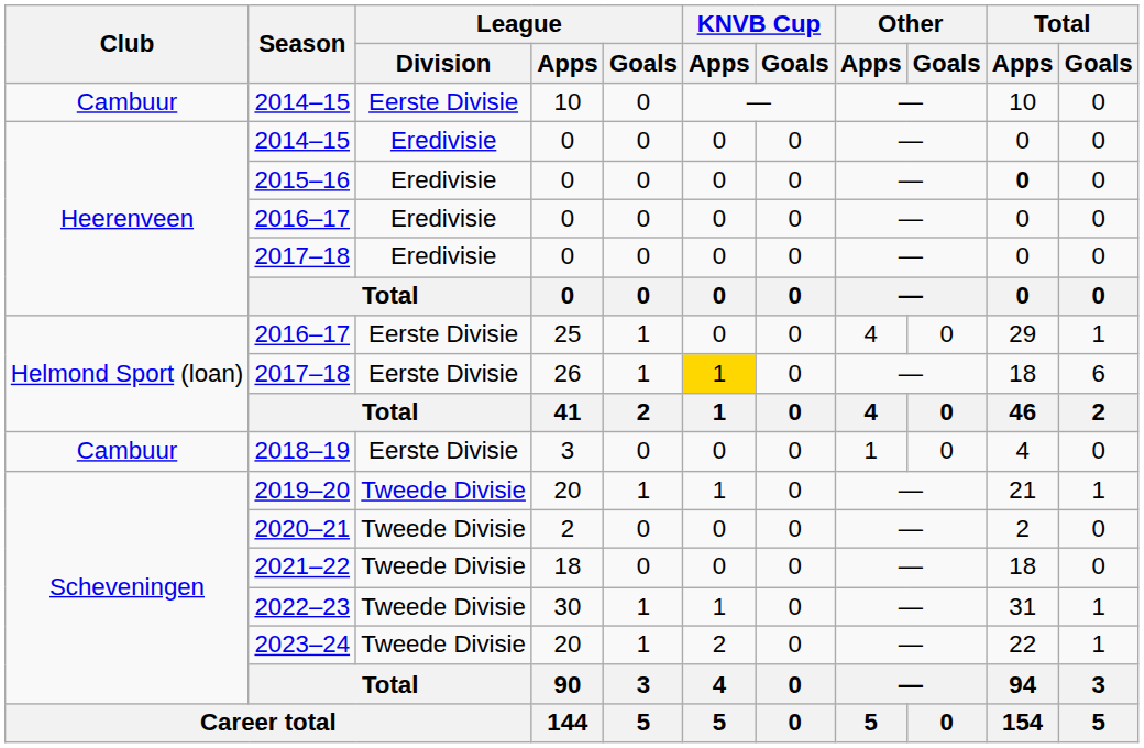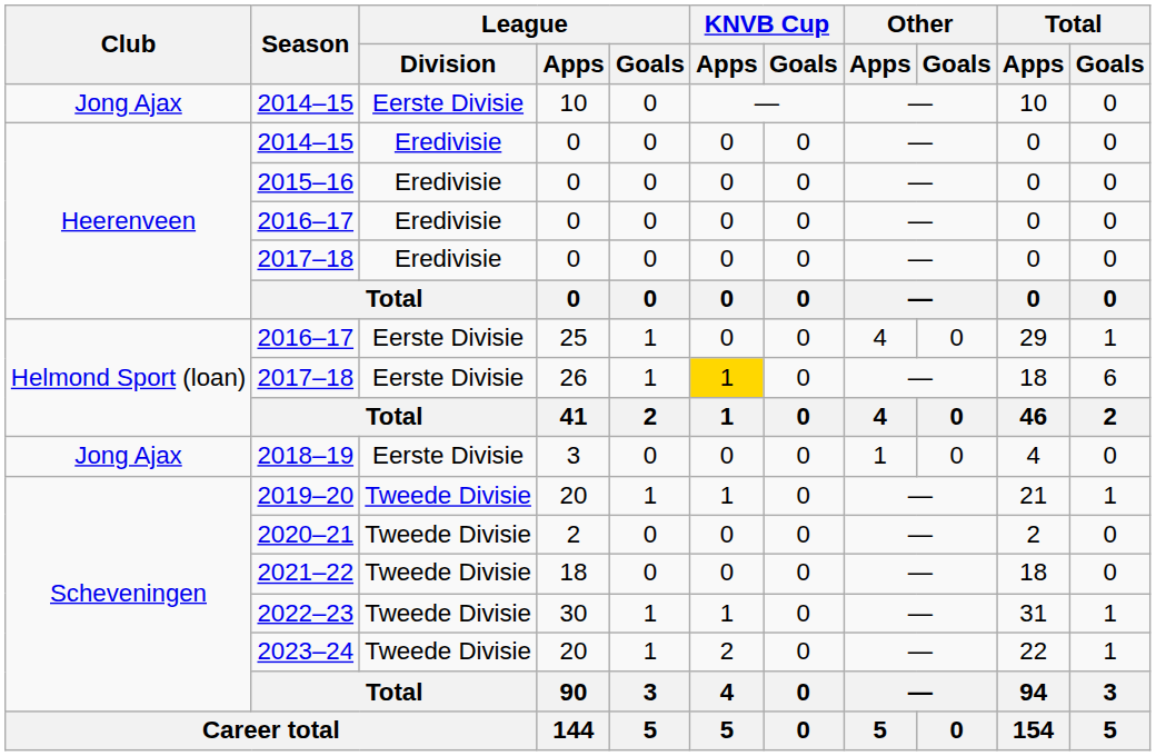2014–15 / 10 | Club: Cambuur -> Jong Ajax
2015–16 | Total / Apps: bold -> normal
2018–19 | Club: Cambuur -> Jong Ajax
